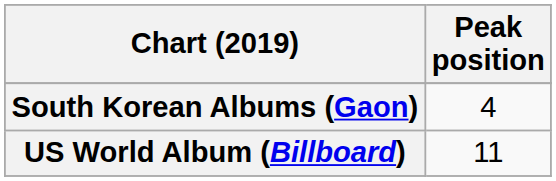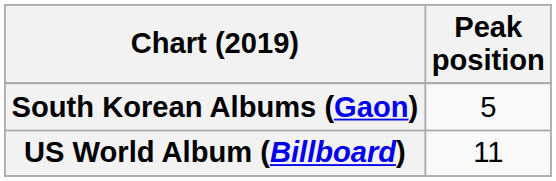South Korean Albums (Gaon) | Peak position: 4 -> 5
